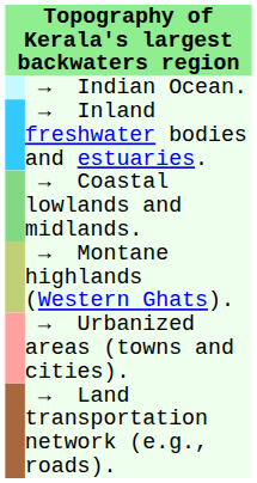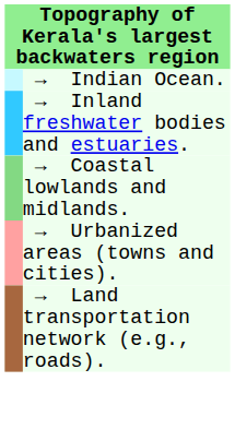- row: → Montane highlands (Western Ghats).
